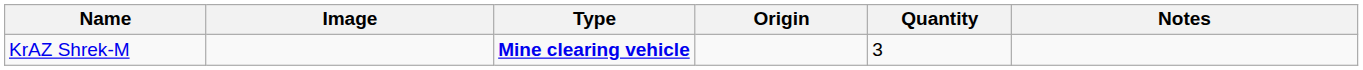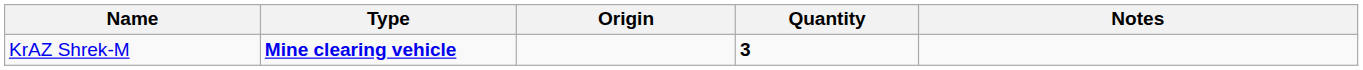- column: Image
KrAZ Shrek-M | Quantity: normal -> bold
